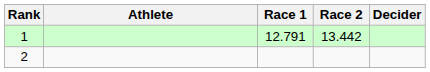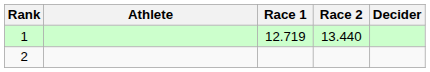1 | Race 1: 12.791 -> 12.719
1 | Race 2: 13.442 -> 13.440
